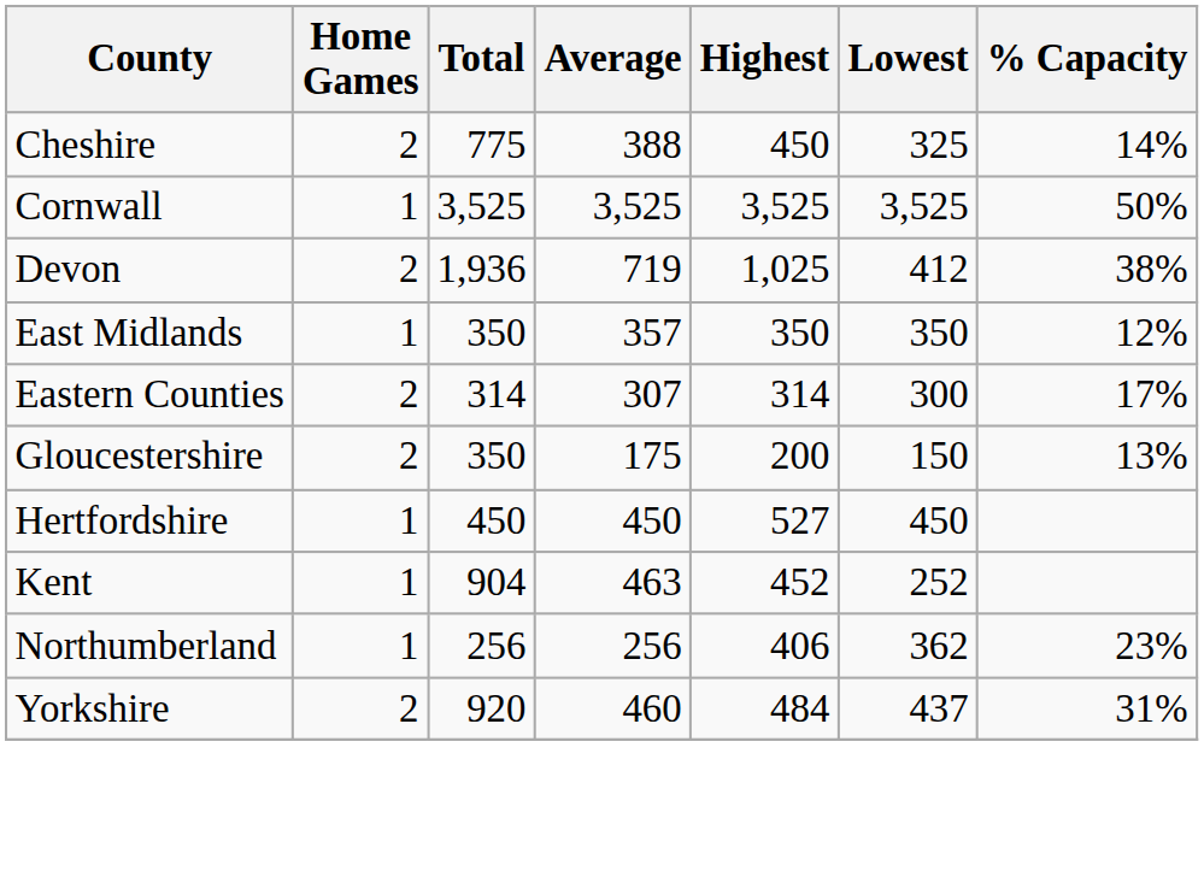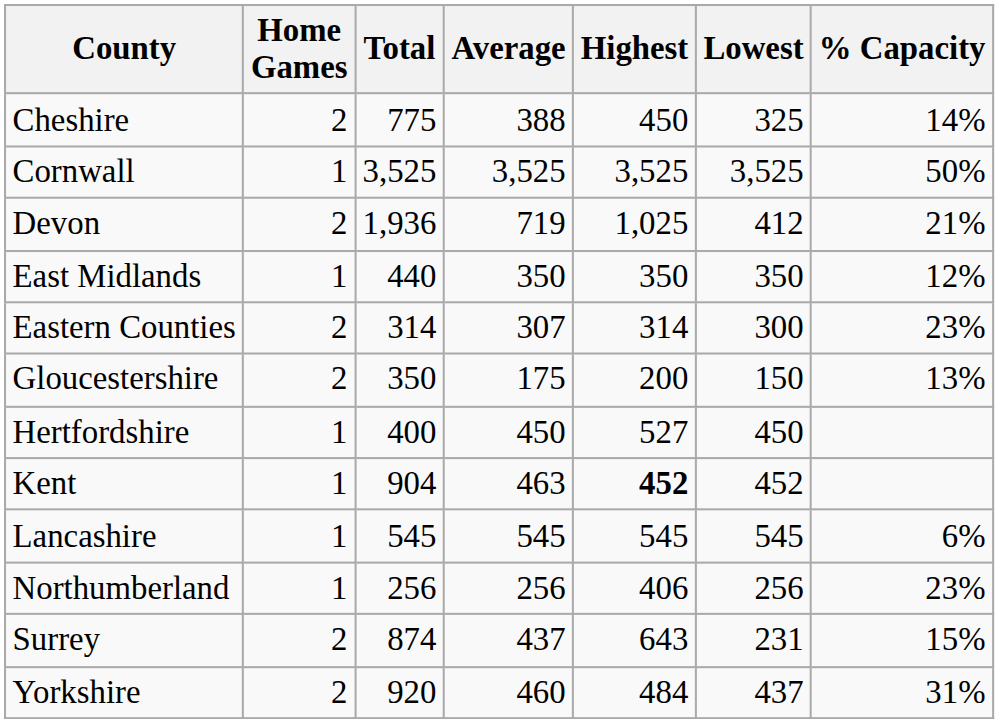Devon | % Capacity: 38% -> 21%
East Midlands | Total: 350 -> 440
East Midlands | Average: 357 -> 350
Eastern Counties | % Capacity: 17% -> 23%
Hertfordshire | Total: 450 -> 400
Kent | Highest: normal -> bold
Kent | Lowest: 252 -> 452
+ row: Lancashire | 1 | 545 | 545 | 545 | 545 | 6%
Northumberland | Lowest: 362 -> 256
+ row: Surrey | 2 | 874 | 437 | 643 | 231 | 15%
